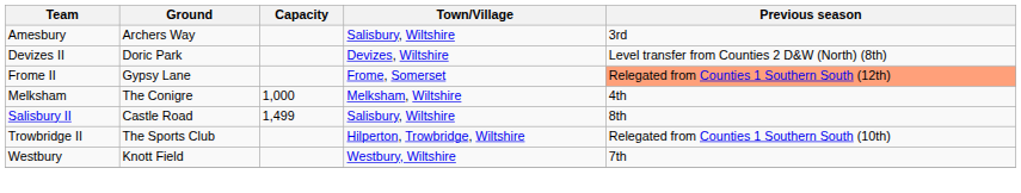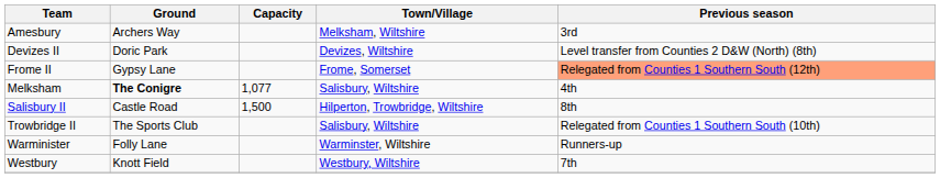Amesbury | Town/Village: Salisbury, Wiltshire -> Melksham, Wiltshire
Melksham | Ground: normal -> bold
Melksham | Capacity: 1,000 -> 1,077
Melksham | Town/Village: Melksham, Wiltshire -> Salisbury, Wiltshire
Salisbury II | Capacity: 1,499 -> 1,500
Salisbury II | Town/Village: Salisbury, Wiltshire -> Hilperton, Trowbridge, Wiltshire
Trowbridge II | Town/Village: Hilperton, Trowbridge, Wiltshire -> Salisbury, Wiltshire
+ row: Warminister | Folly Lane | Warminster, Wiltshire | Runners-up
